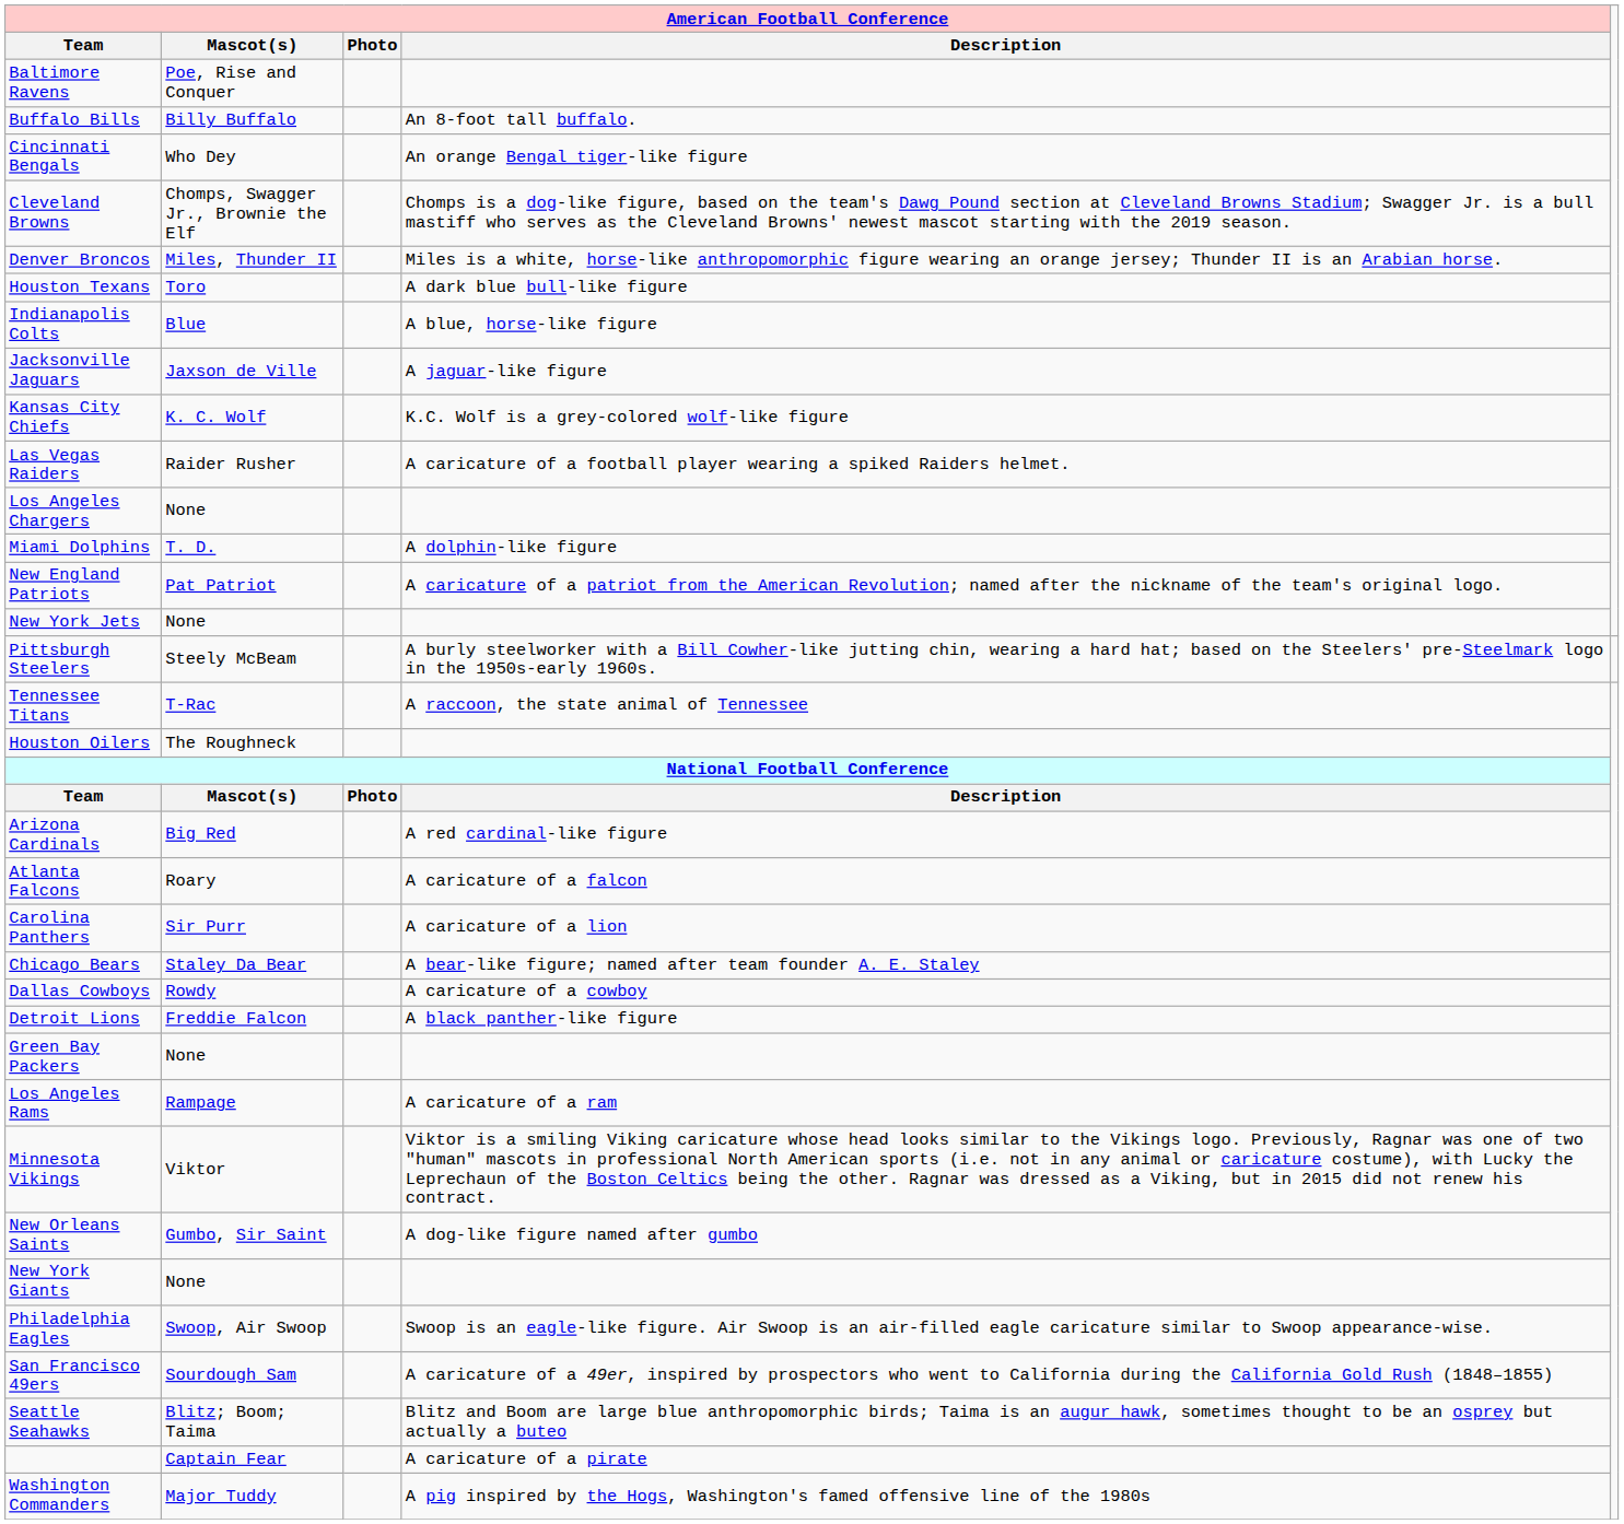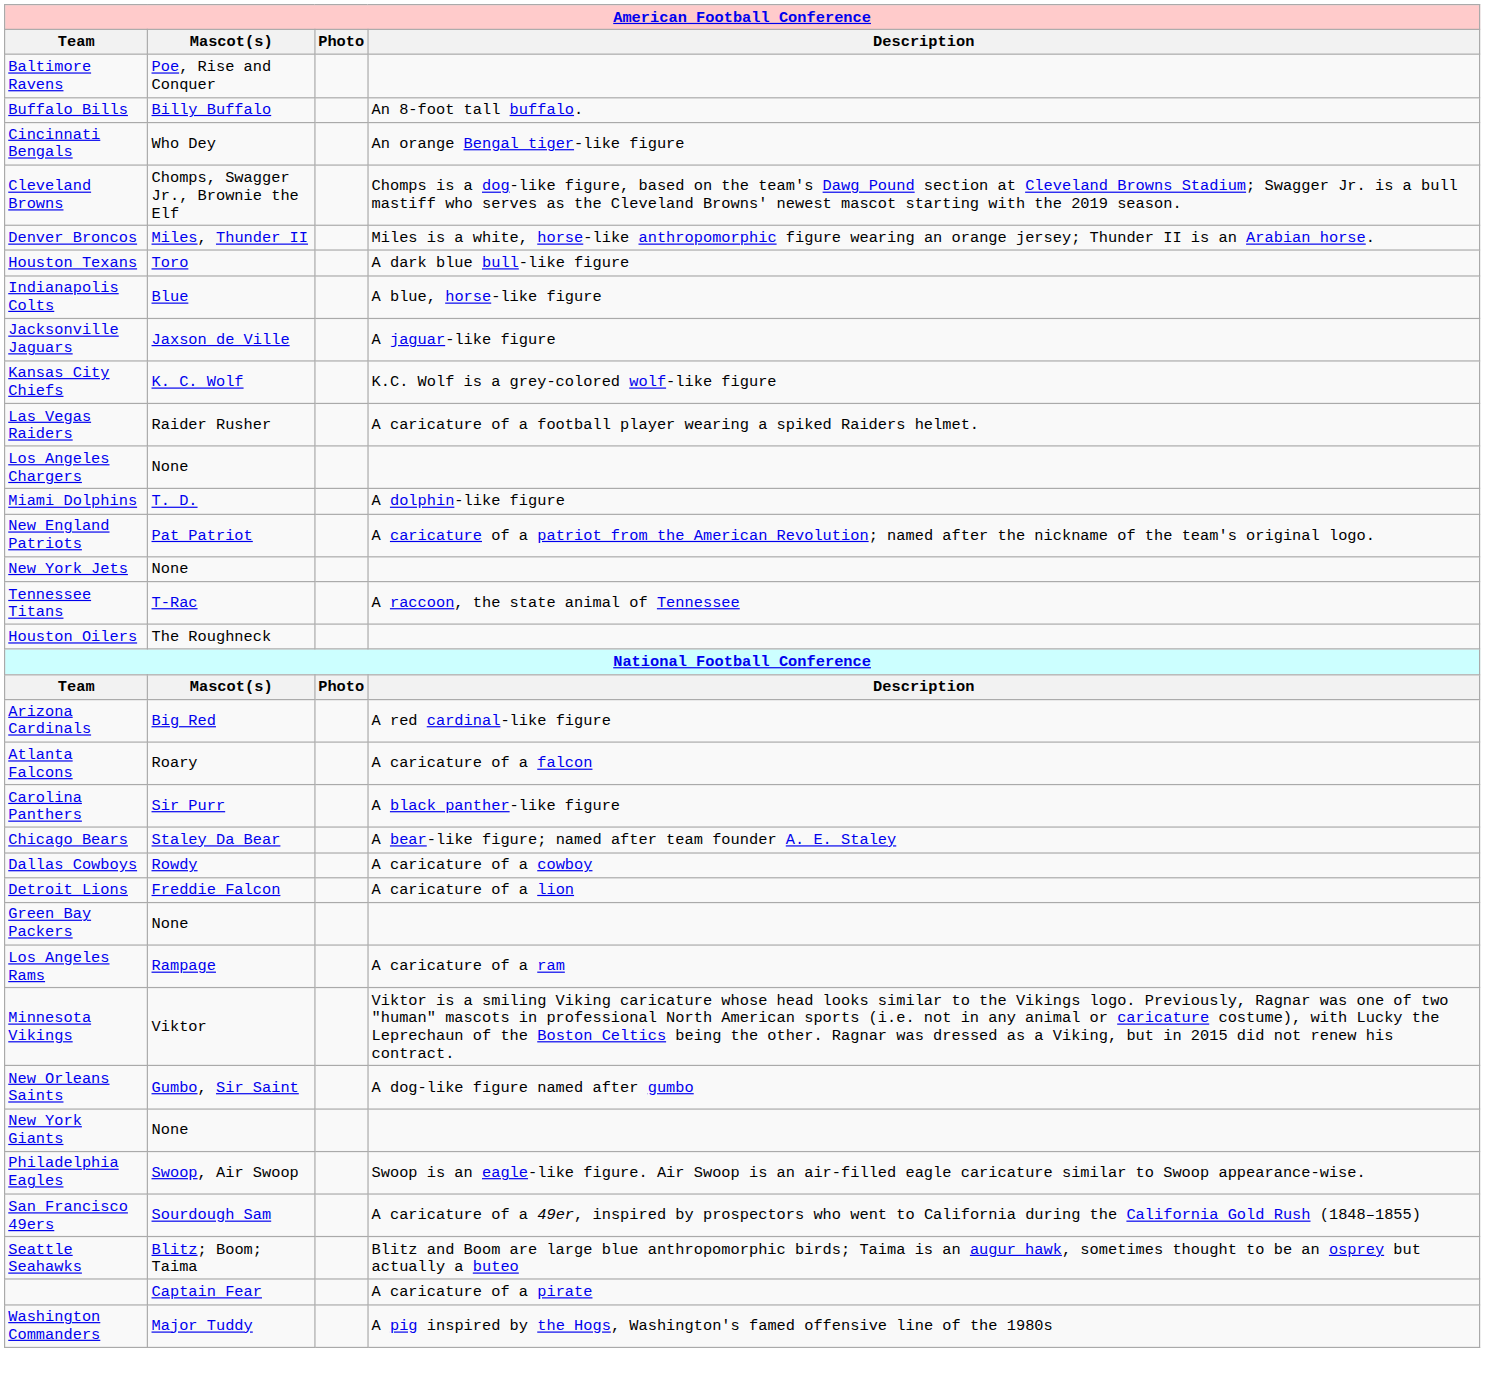- row: Pittsburgh Steelers | Steely McBeam | A burly steelworker with a Bill Cowher-like jutting chin, wearing a hard hat; based on the Steelers' pre-Steelmark logo in the 1950s-early 1960s.
Carolina Panthers | American Football Conference / Description: A caricature of a lion -> A black panther-like figure
Detroit Lions | American Football Conference / Description: A black panther-like figure -> A caricature of a lion
